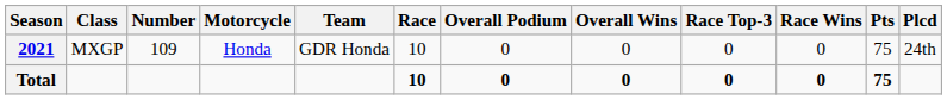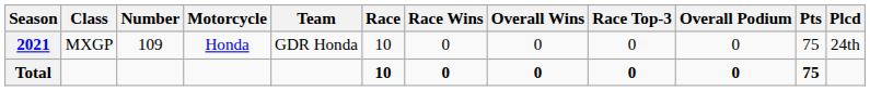columns swapped: Race Wins <-> Overall Podium
